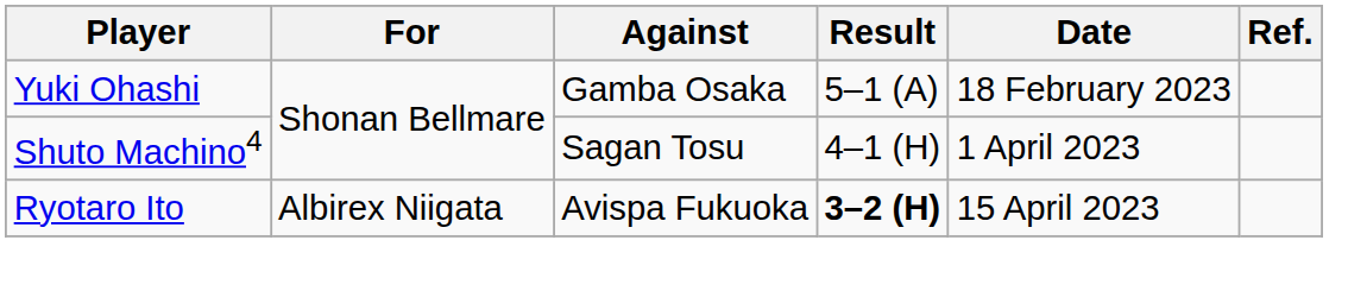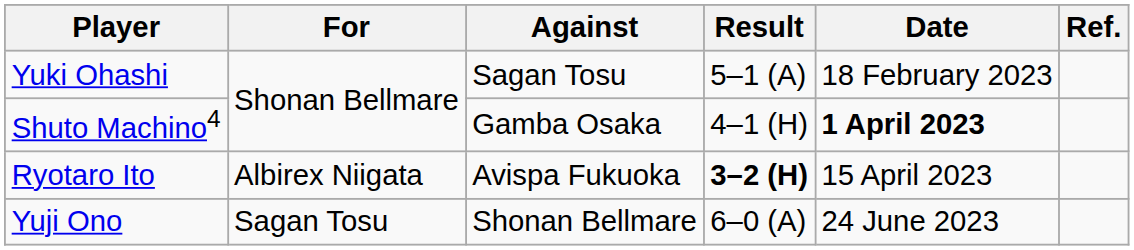Yuki Ohashi | Against: Gamba Osaka -> Sagan Tosu
Shuto Machino4 | Against: Sagan Tosu -> Gamba Osaka
Shuto Machino4 | Date: normal -> bold
+ row: Yuji Ono | Sagan Tosu | Shonan Bellmare | 6–0 (A) | 24 June 2023
